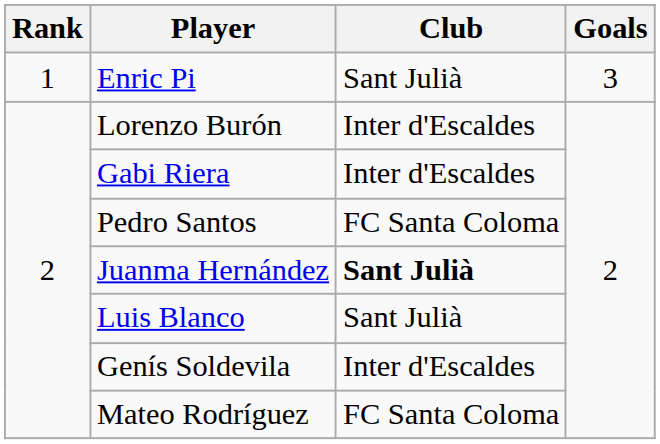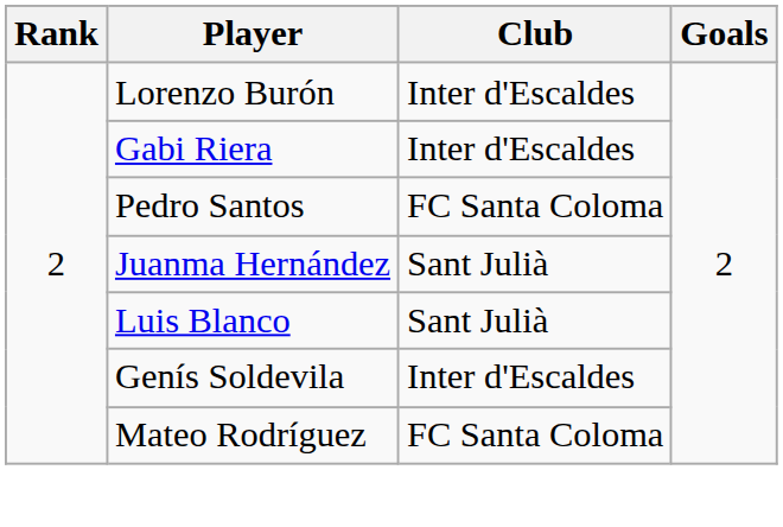- row: 1 | Enric Pi | Sant Julià | 3
Juanma Hernández | Club: bold -> normal
